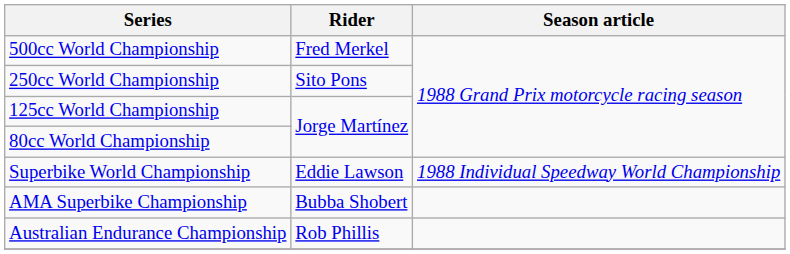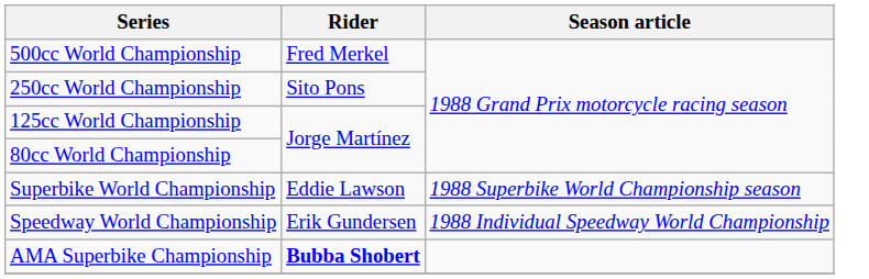Superbike World Championship | Season article: 1988 Individual Speedway World Championship -> 1988 Superbike World Championship season
+ row: Speedway World Championship | Erik Gundersen | 1988 Individual Speedway World Championship
AMA Superbike Championship | Rider: normal -> bold
- row: Australian Endurance Championship | Rob Phillis
